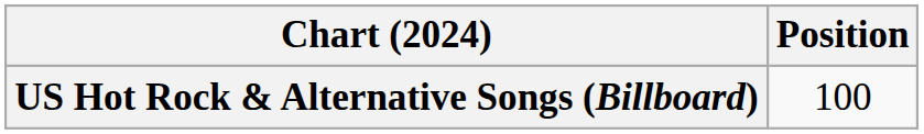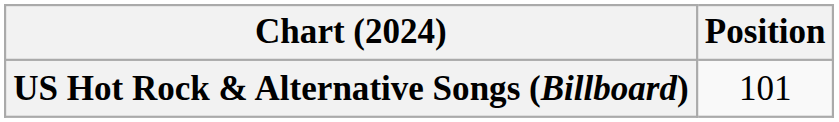US Hot Rock & Alternative Songs (Billboard) | Position: 100 -> 101
